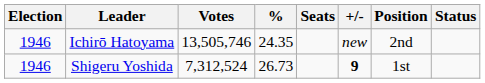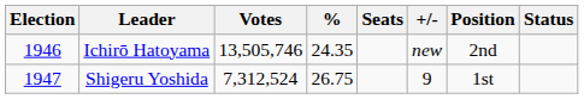Shigeru Yoshida | Election: 1946 -> 1947
Shigeru Yoshida | %: 26.73 -> 26.75
Shigeru Yoshida | +/-: bold -> normal
